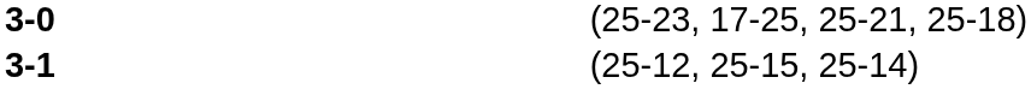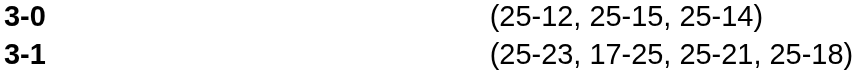3-0 | column 4: (25-23, 17-25, 25-21, 25-18) -> (25-12, 25-15, 25-14)
3-1 | column 4: (25-12, 25-15, 25-14) -> (25-23, 17-25, 25-21, 25-18)
